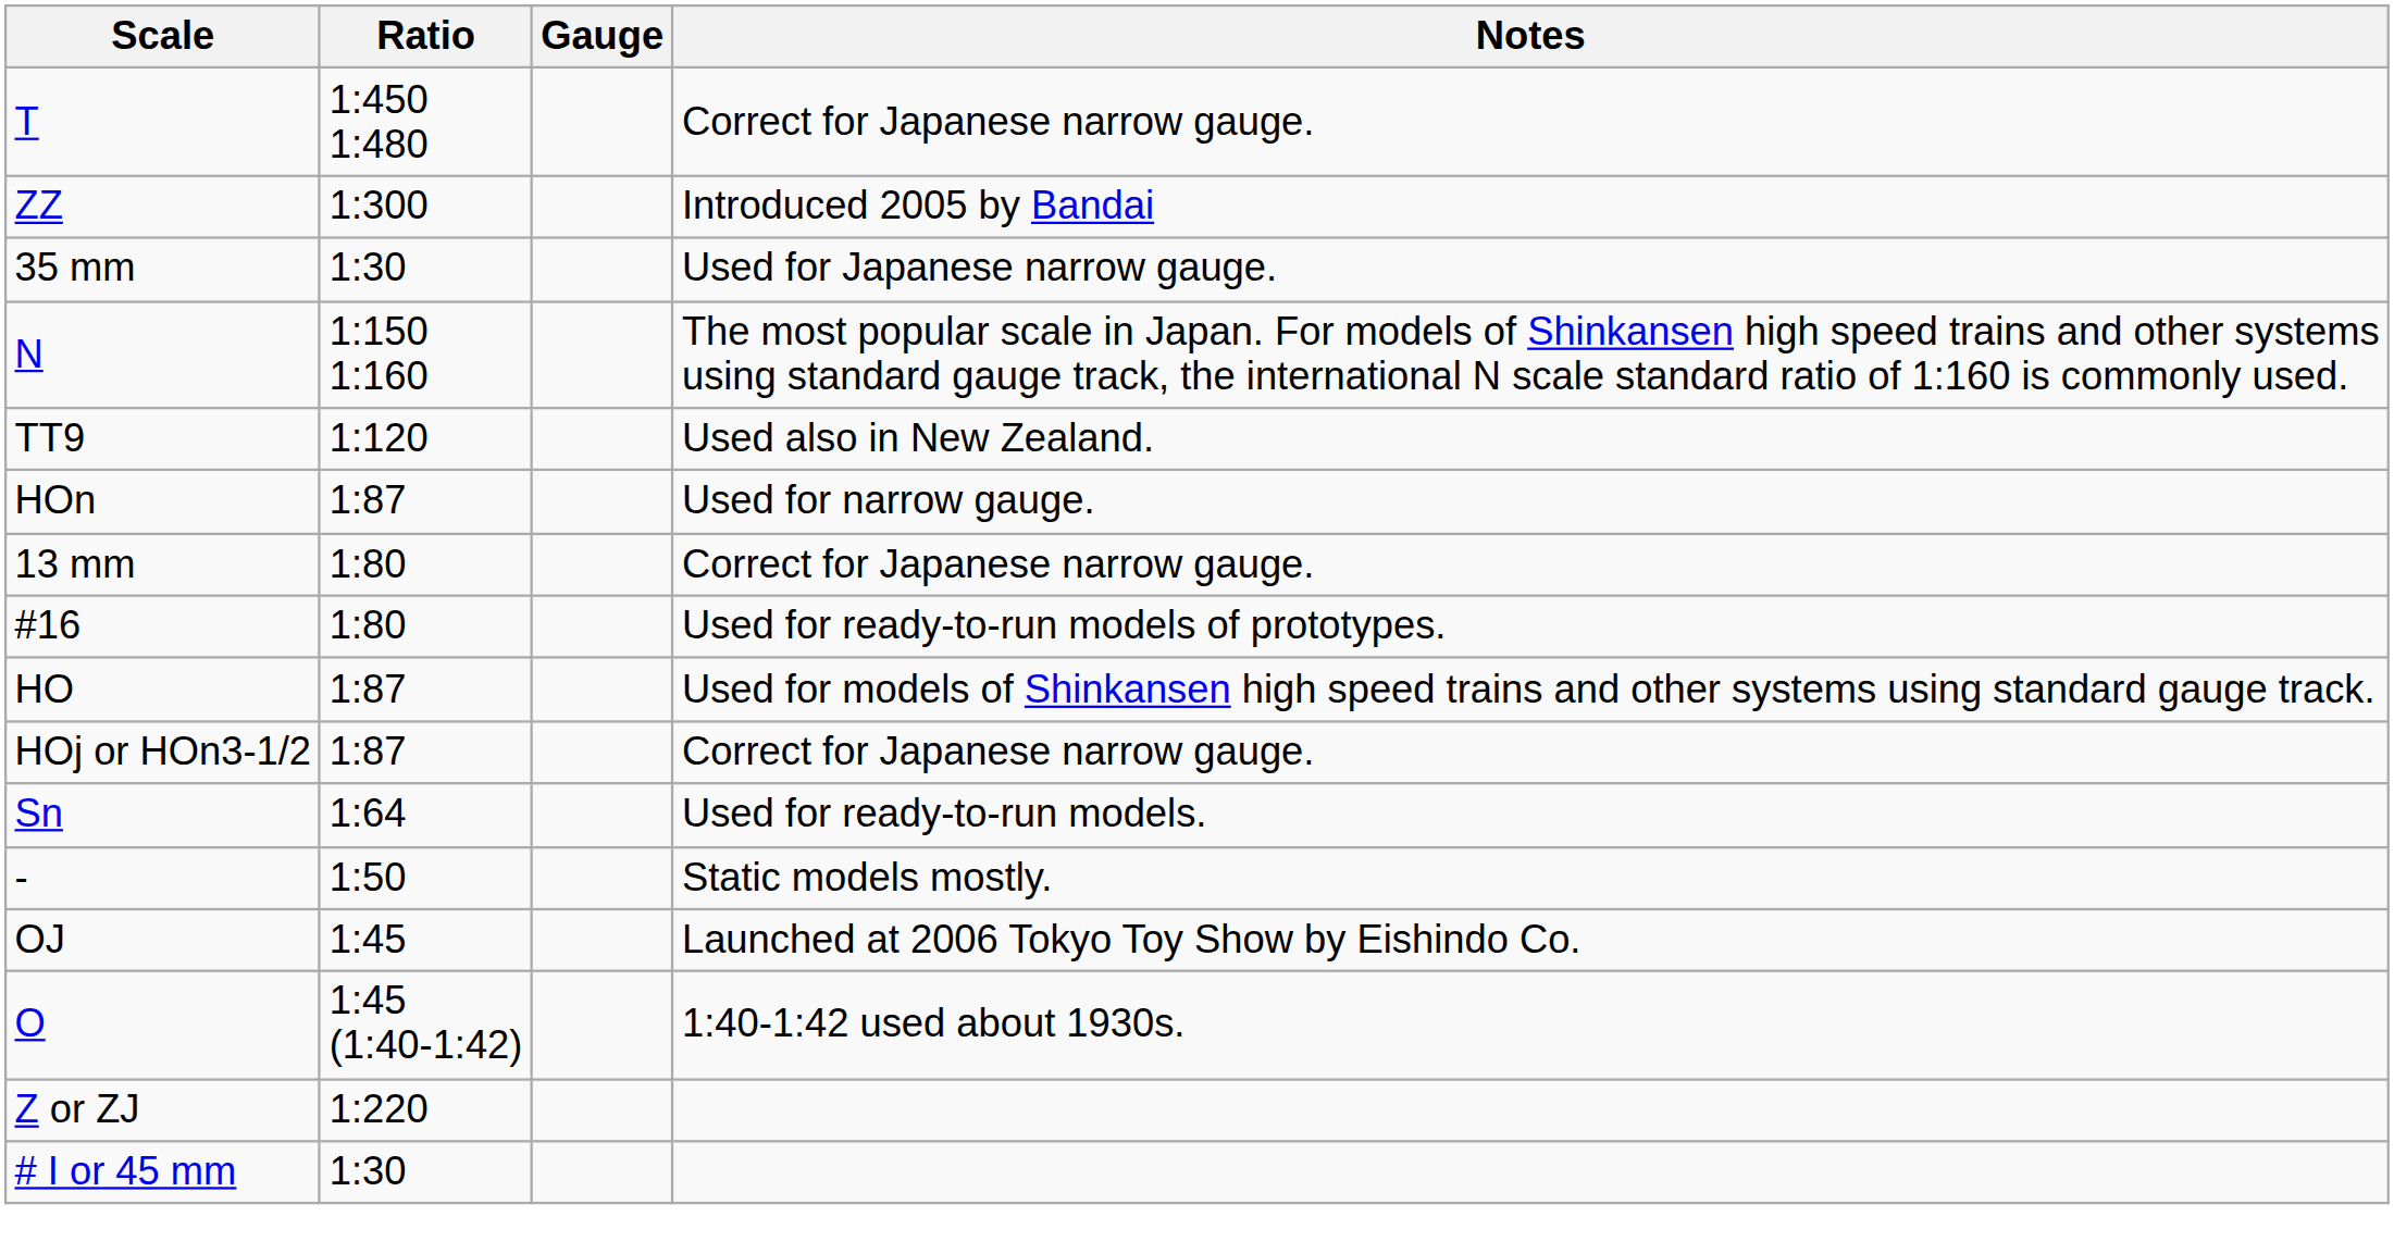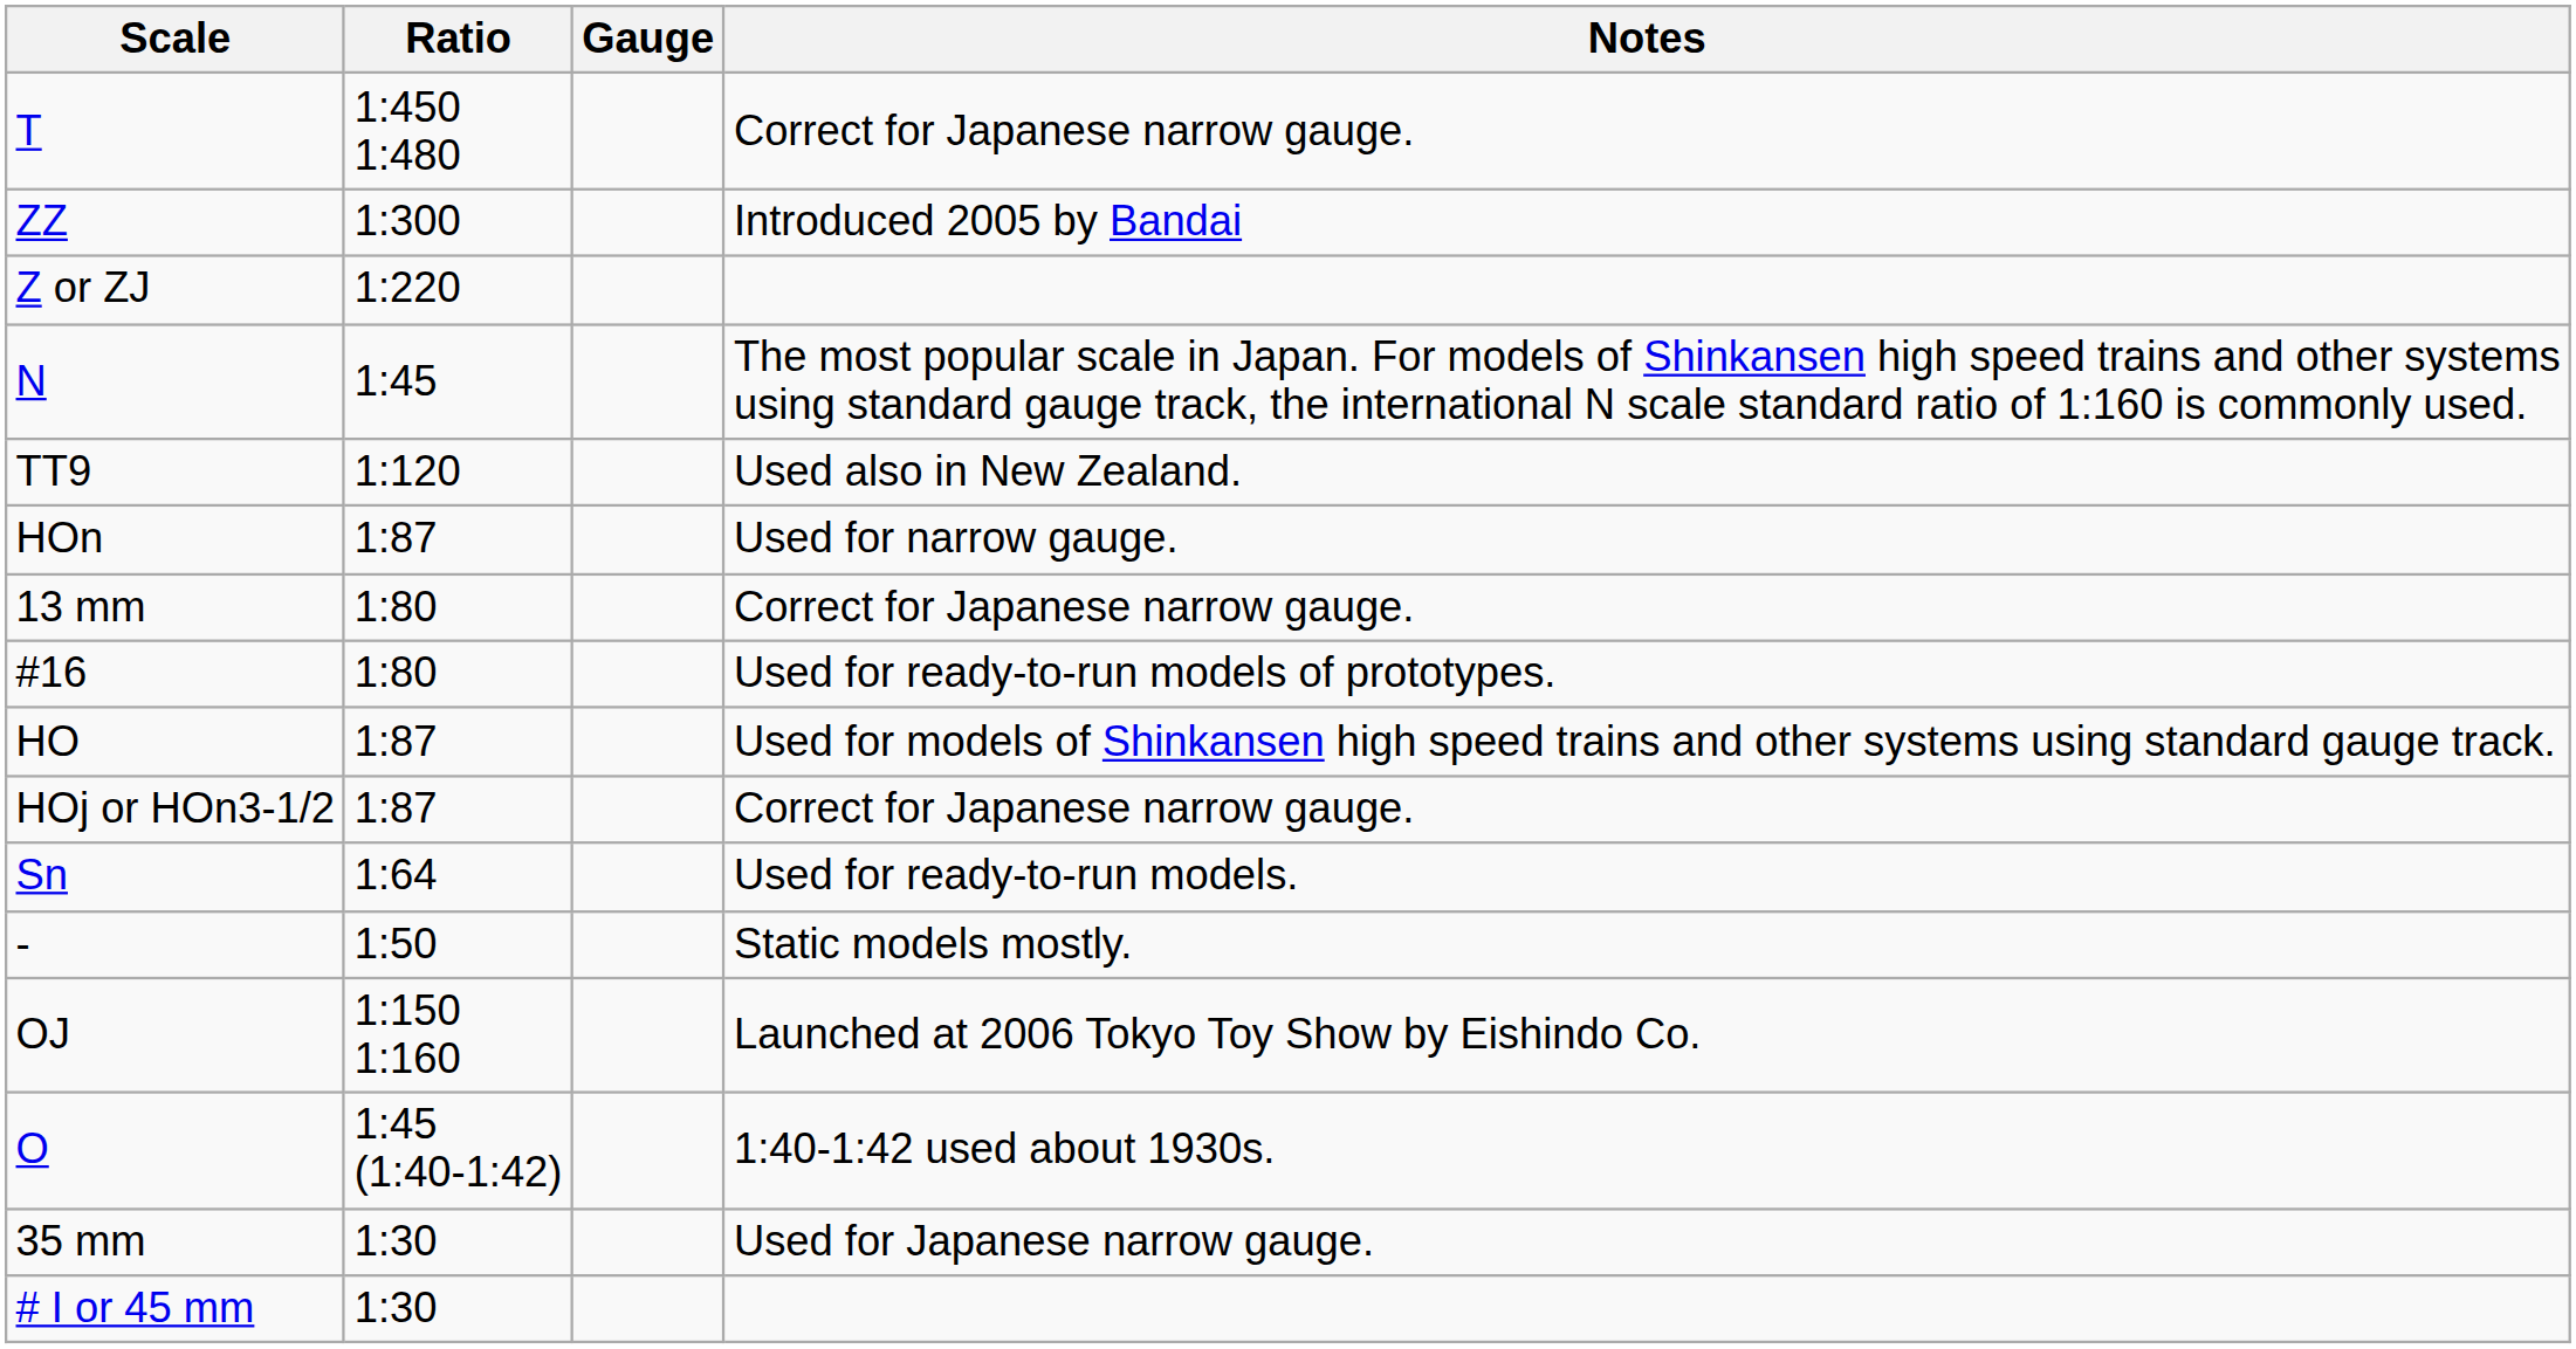rows swapped: Z or ZJ <-> 35 mm
N | Ratio: 1:150 1:160 -> 1:45
OJ | Ratio: 1:45 -> 1:150 1:160
